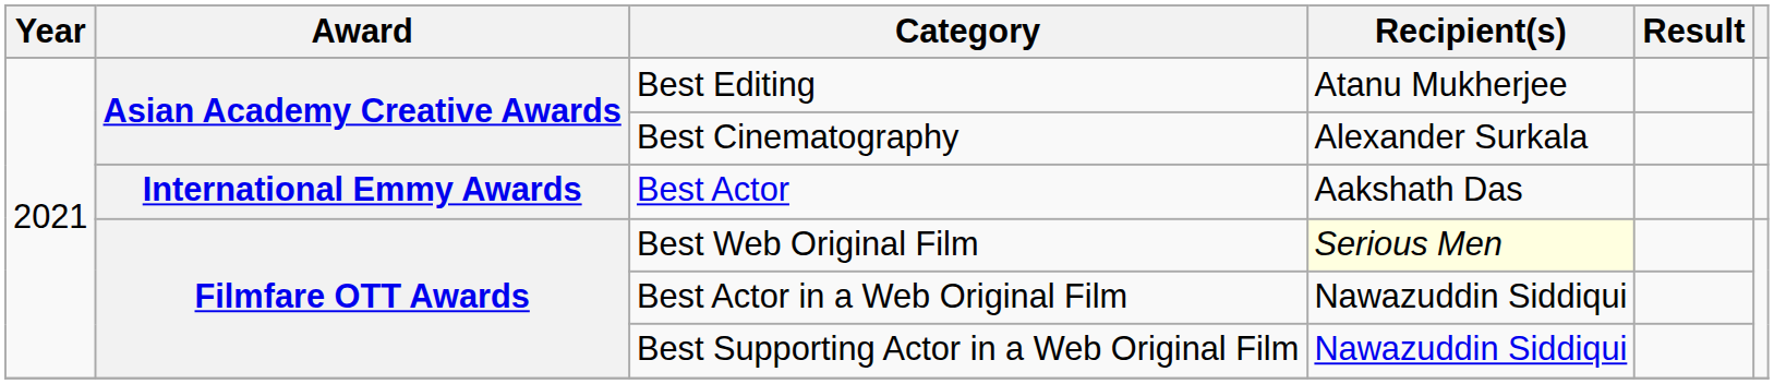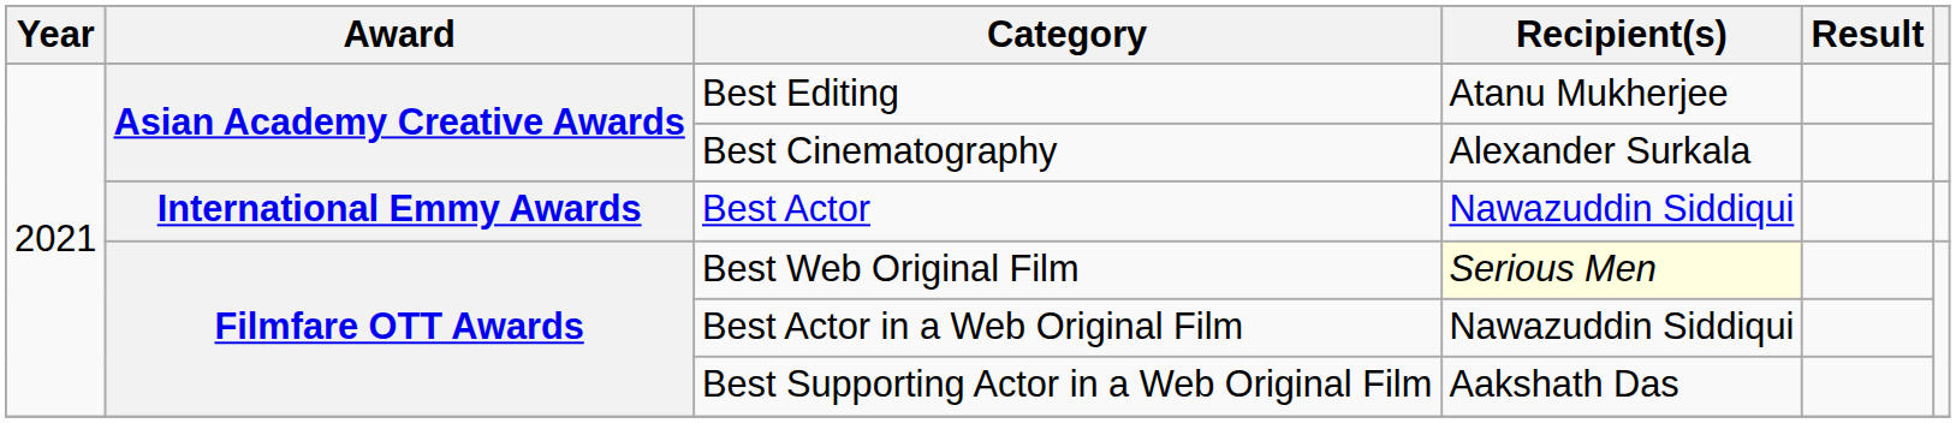Best Actor | Recipient(s): Aakshath Das -> Nawazuddin Siddiqui
Best Supporting Actor in a Web Original Film | Recipient(s): Nawazuddin Siddiqui -> Aakshath Das
